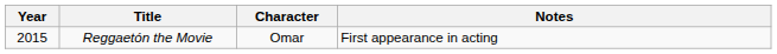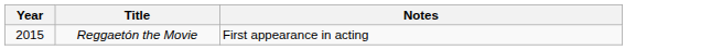- column: Character | Omar
